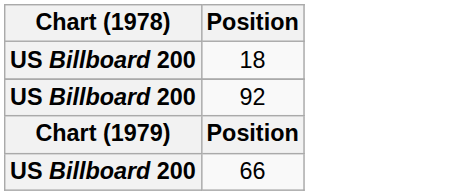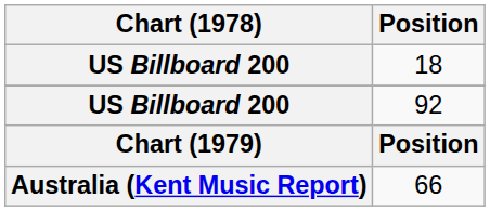66 | Chart (1978): US Billboard 200 -> Australia (Kent Music Report)
